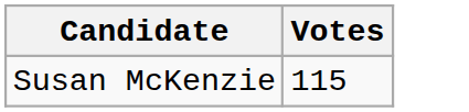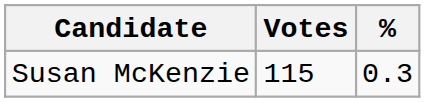+ column: % | 0.3
